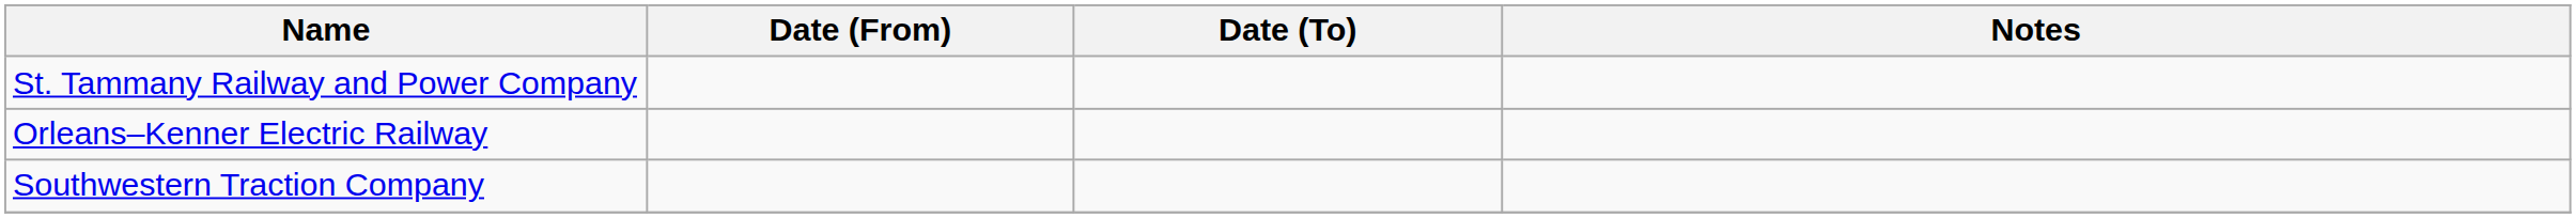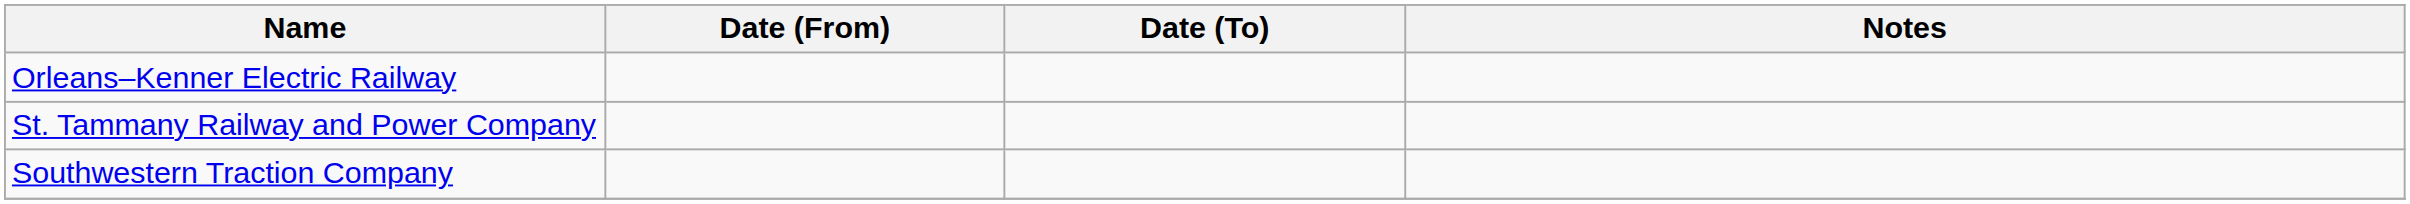rows swapped: Orleans–Kenner Electric Railway <-> St. Tammany Railway and Power Company
